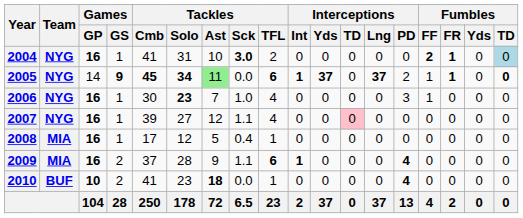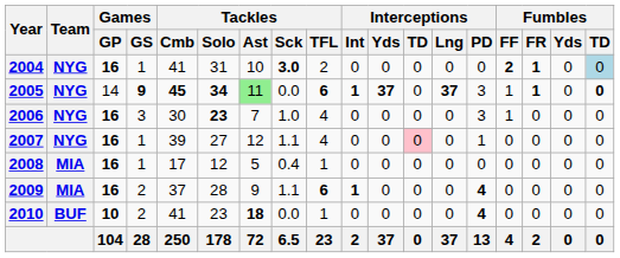2005 | Interceptions / PD: 2 -> 3
2006 | Games / GS: 1 -> 3
2007 | Interceptions / PD: 0 -> 1
